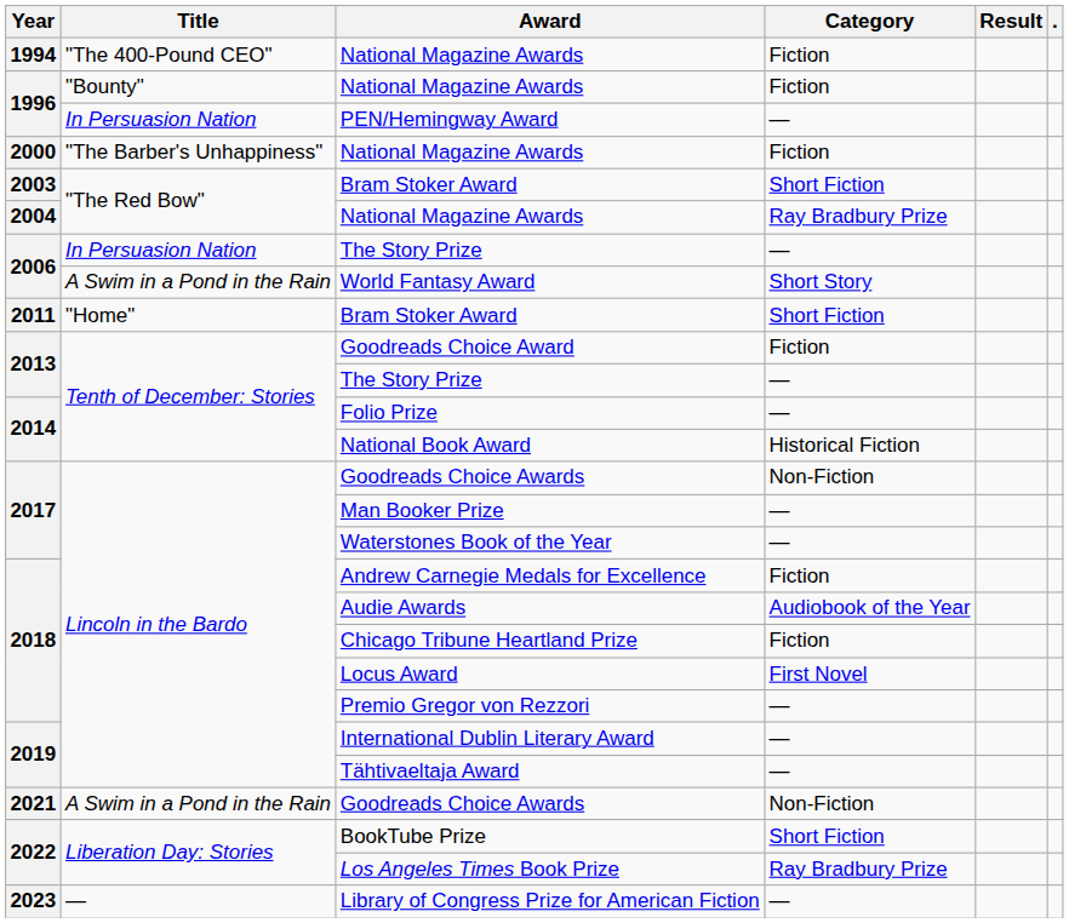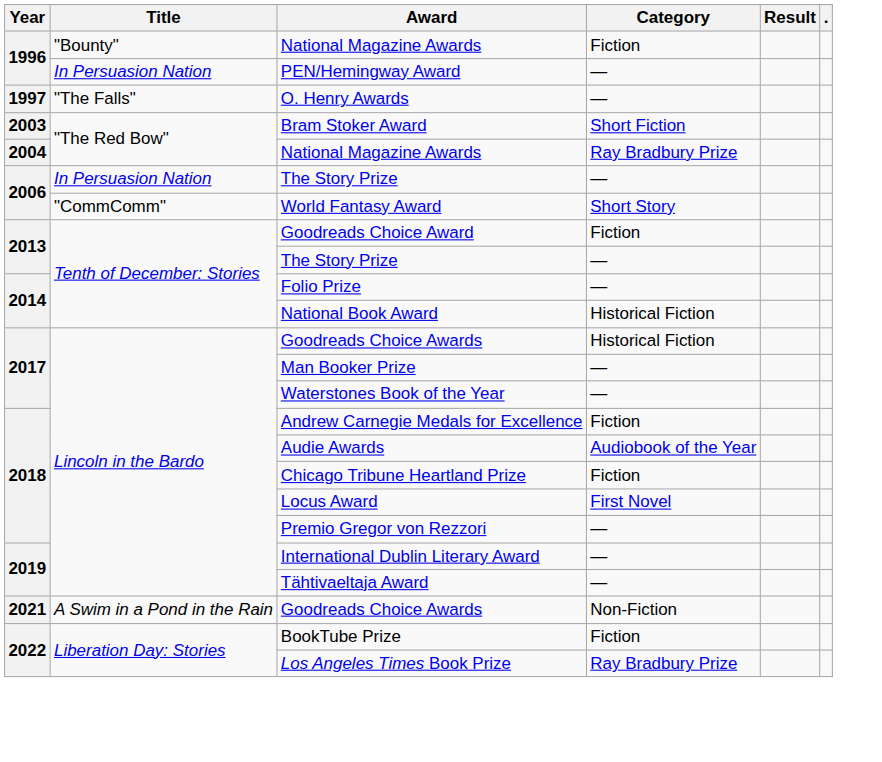- row: 1994 | "The 400-Pound CEO" | National Magazine Awards | Fiction
+ row: 1997 | "The Falls" | O. Henry Awards | —
- row: 2000 | "The Barber's Unhappiness" | National Magazine Awards | Fiction
World Fantasy Award | Title: A Swim in a Pond in the Rain -> "CommComm"
- row: 2011 | "Home" | Bram Stoker Award | Short Fiction
2017 / Goodreads Choice Awards | Category: Non-Fiction -> Historical Fiction
BookTube Prize | Category: Short Fiction -> Fiction
- row: 2023 | — | Library of Congress Prize for American Fiction | —
